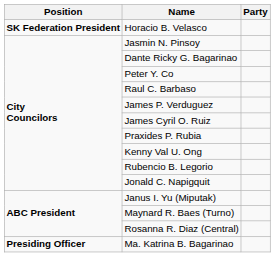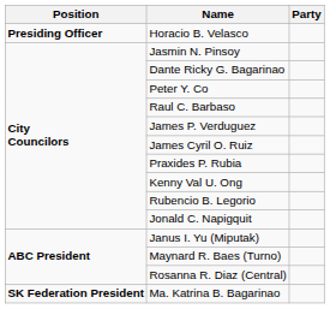Horacio B. Velasco | Position: SK Federation President -> Presiding Officer
Ma. Katrina B. Bagarinao | Position: Presiding Officer -> SK Federation President
